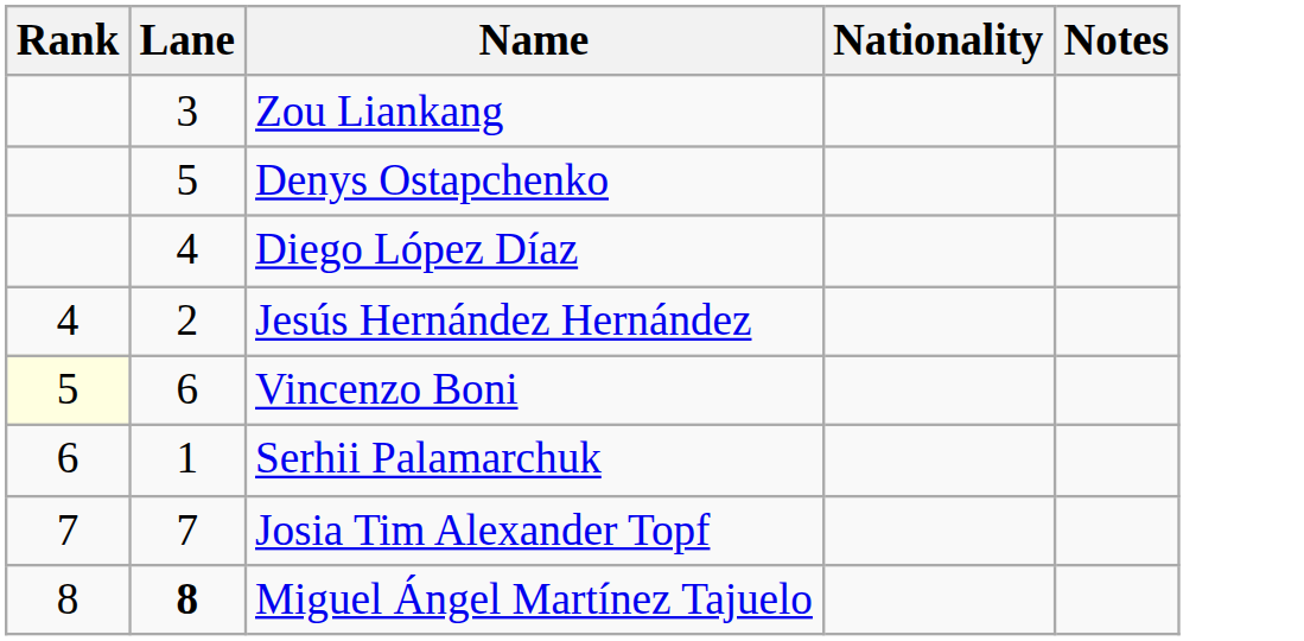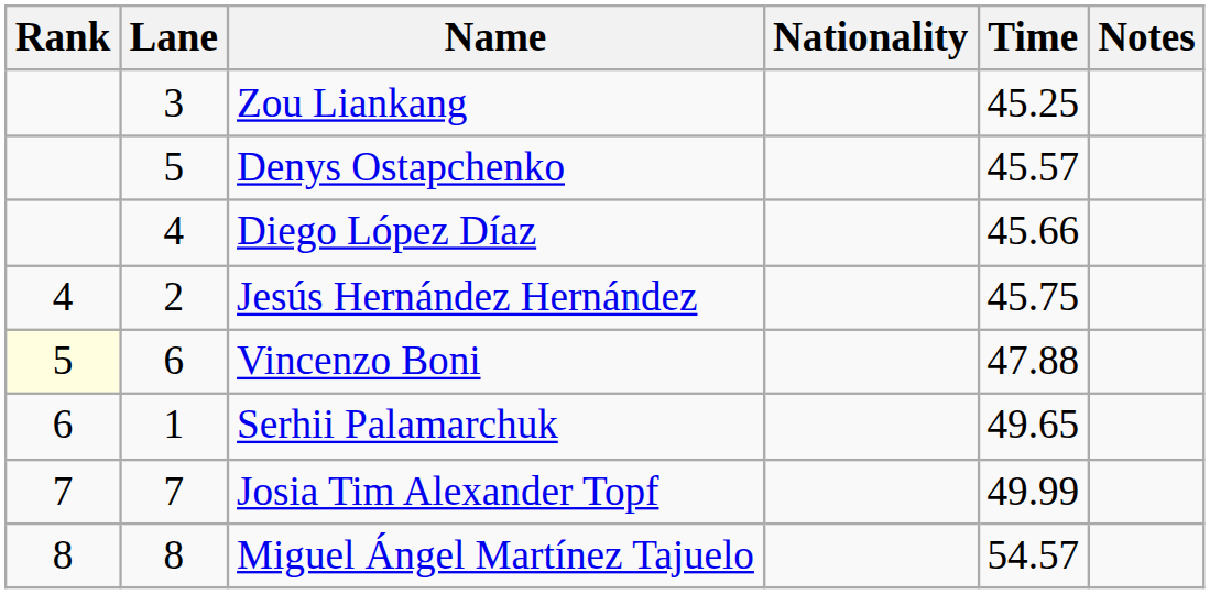+ column: Time | 45.25 | 45.57 | 45.66 | 45.75 | 47.88 | 49.65 | 49.99 | 54.57
Miguel Ángel Martínez Tajuelo | Lane: bold -> normal
